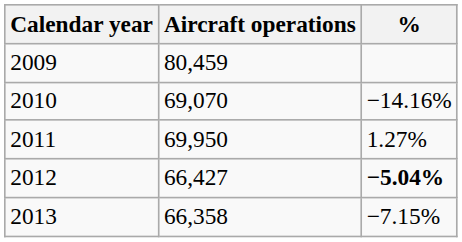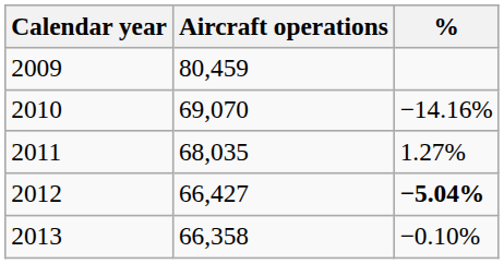2011 | Aircraft operations: 69,950 -> 68,035
2013 | %: −7.15% -> −0.10%
